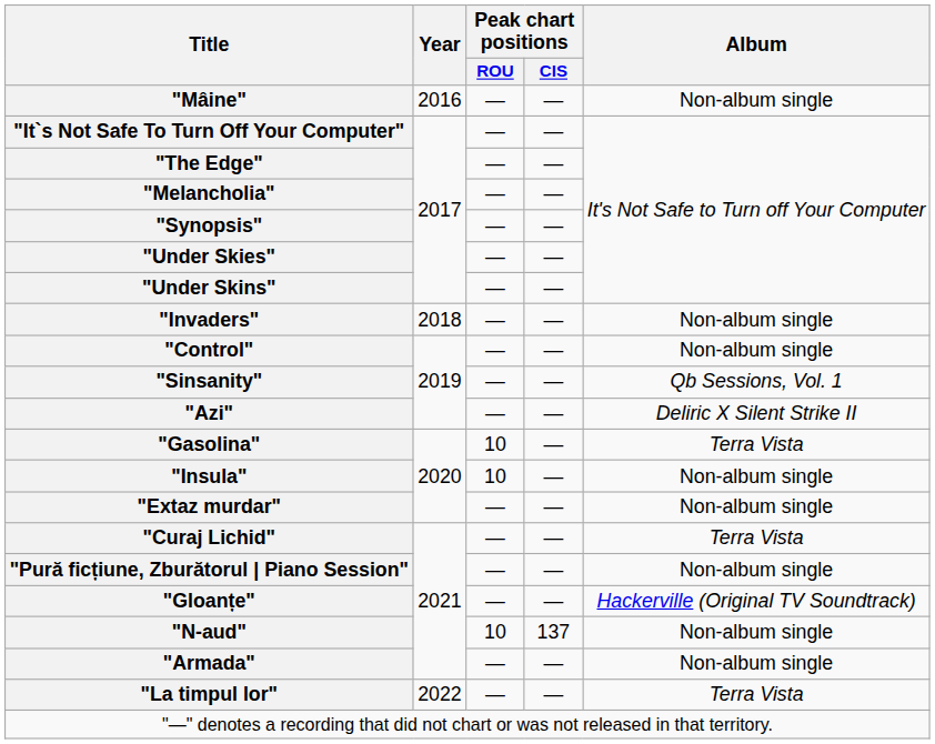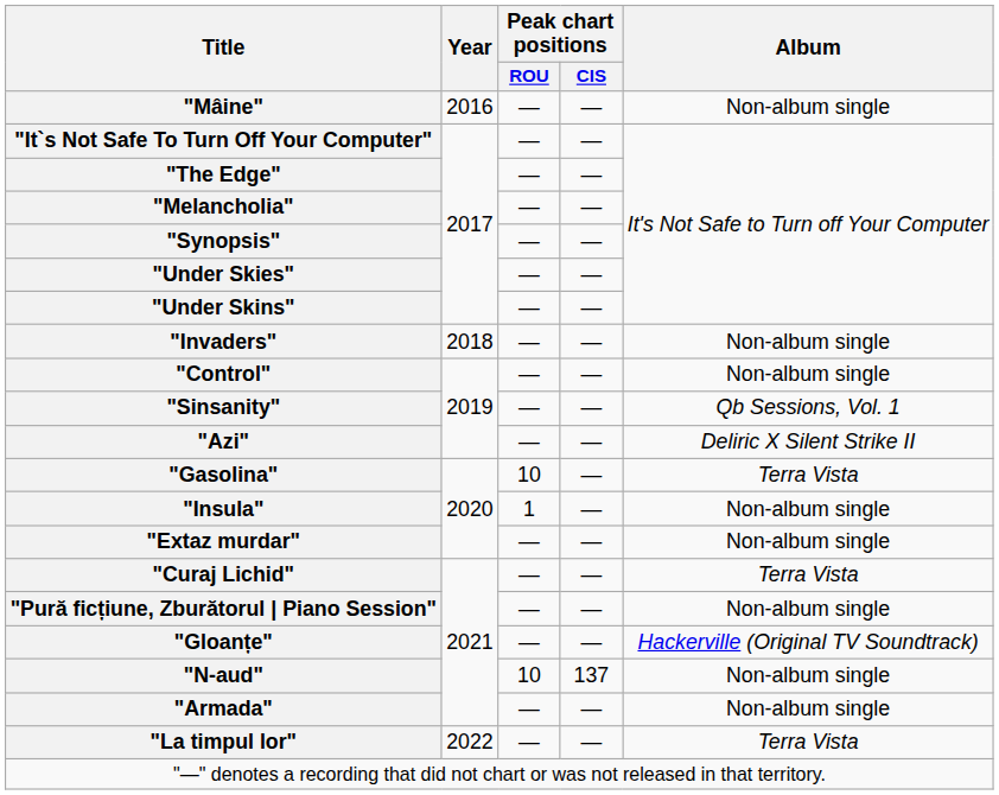"Insula" | Peak chart positions / ROU: 10 -> 1
